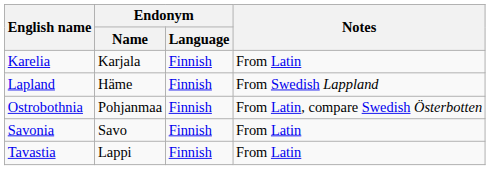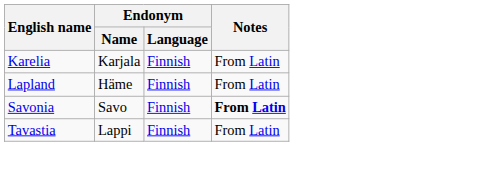Lapland | Notes: From Swedish Lappland -> From Latin
- row: Ostrobothnia | Pohjanmaa | Finnish | From Latin, compare Swedish Österbotten
Savonia | Notes: normal -> bold
